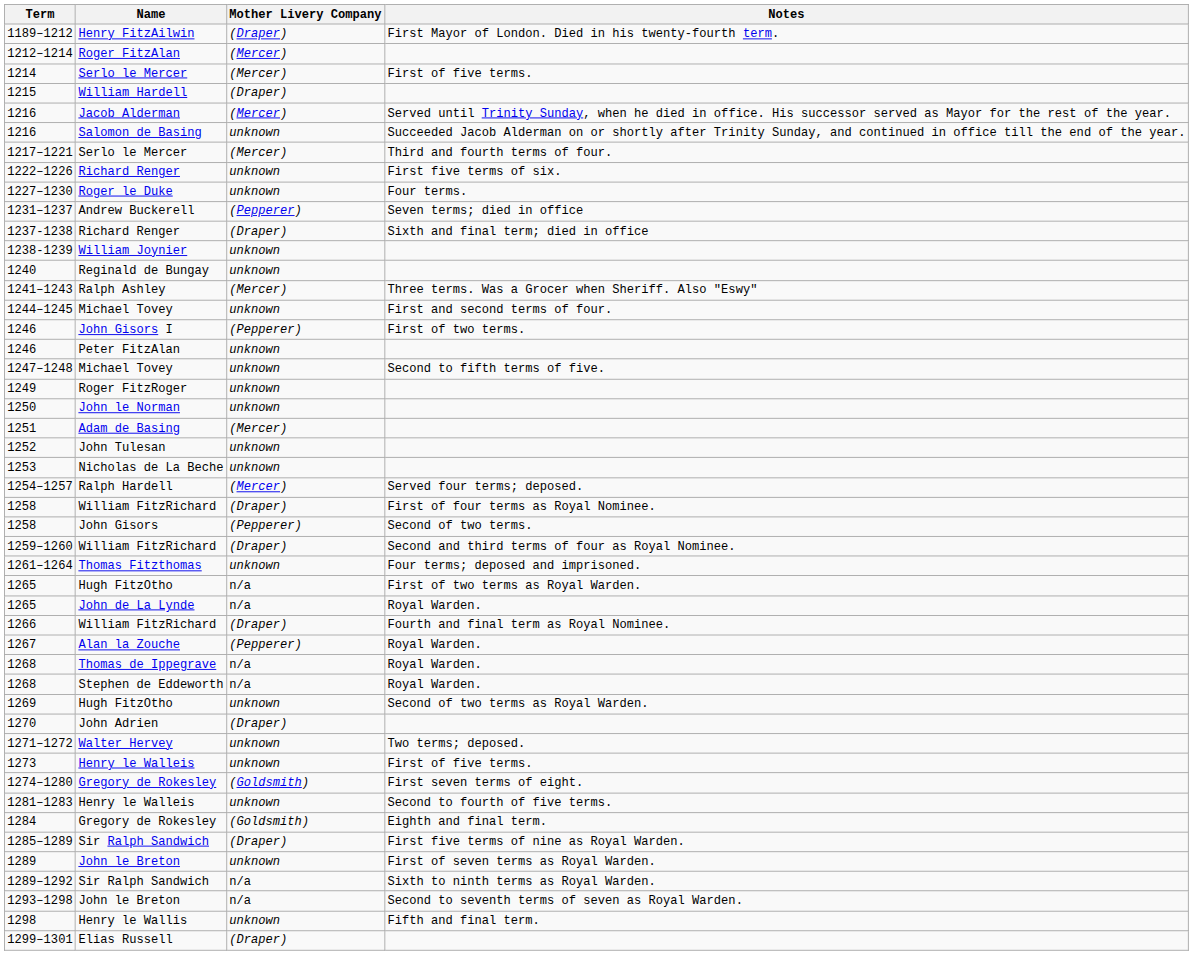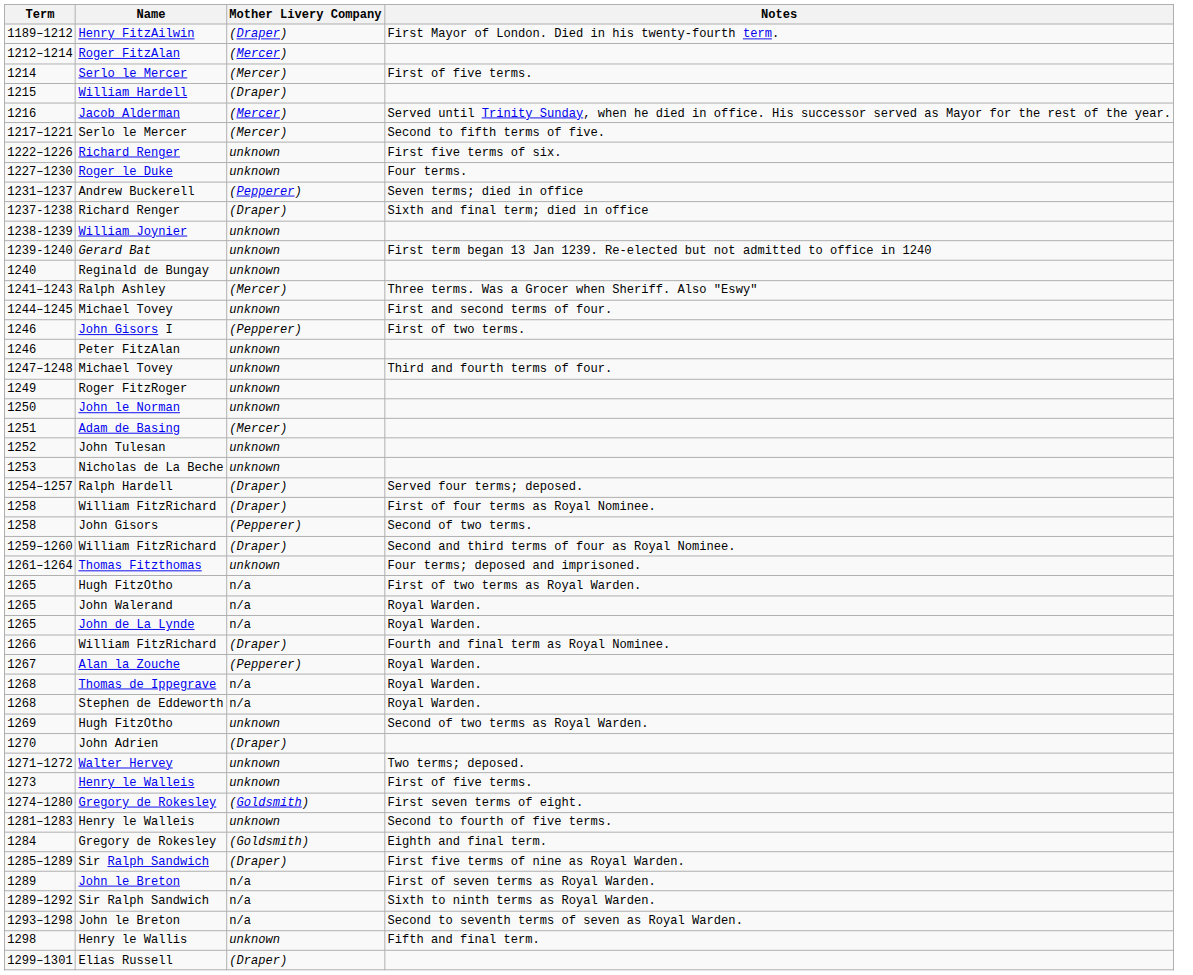- row: 1216 | Salomon de Basing | unknown | Succeeded Jacob Alderman on or shortly after Trinity Sunday, and continued in office till the end of the year.
1217–1221 | Notes: Third and fourth terms of four. -> Second to fifth terms of five.
+ row: 1239-1240 | Gerard Bat | unknown | First term began 13 Jan 1239. Re-elected but not admitted to office in 1240
1247–1248 | Notes: Second to fifth terms of five. -> Third and fourth terms of four.
1254–1257 | Mother Livery Company: (Mercer) -> (Draper)
+ row: 1265 | John Walerand | n/a | Royal Warden.
1289 | Mother Livery Company: unknown -> n/a
